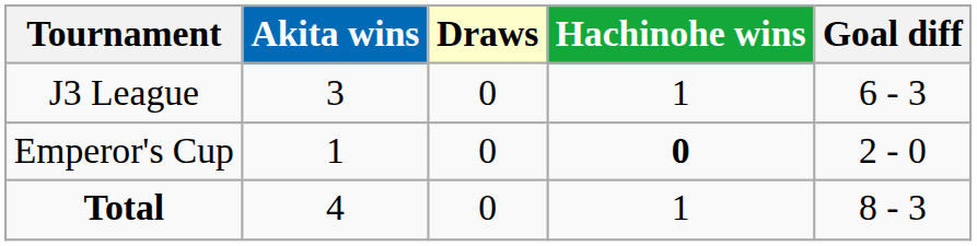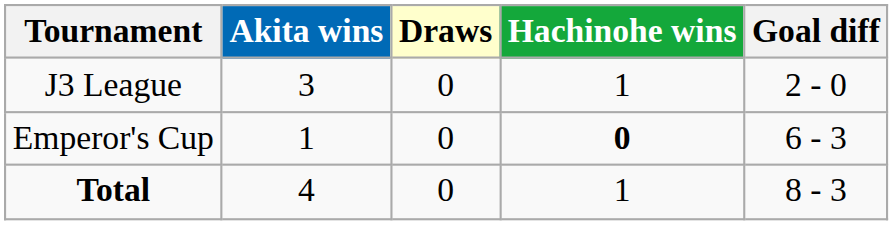J3 League | Goal diff: 6 - 3 -> 2 - 0
Emperor's Cup | Goal diff: 2 - 0 -> 6 - 3
